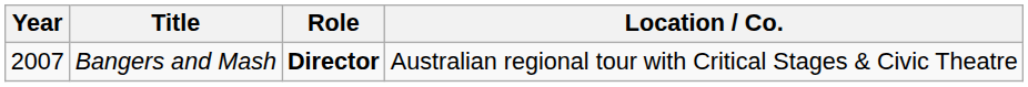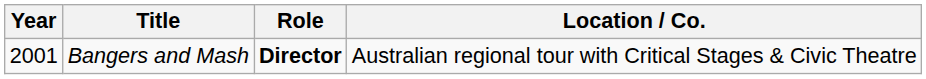Bangers and Mash | Year: 2007 -> 2001
